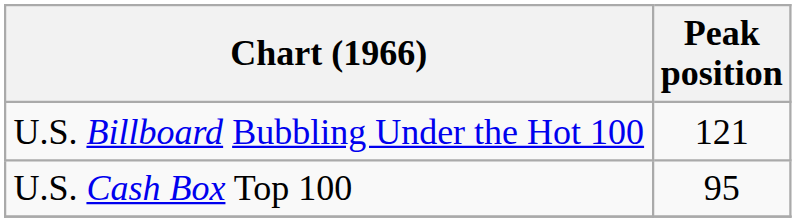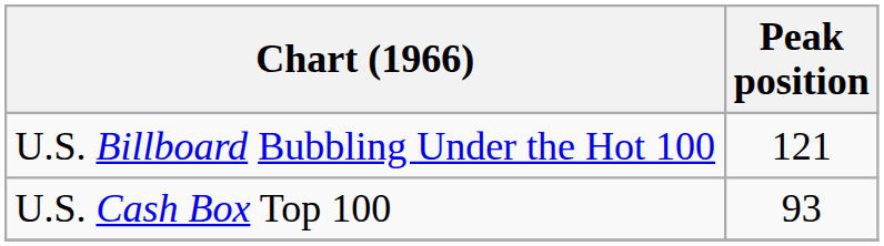U.S. Cash Box Top 100 | Peak position: 95 -> 93
